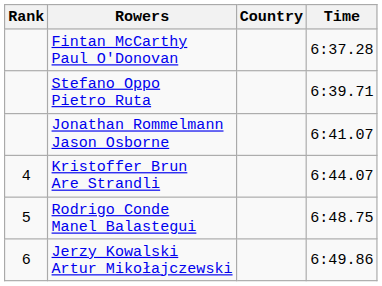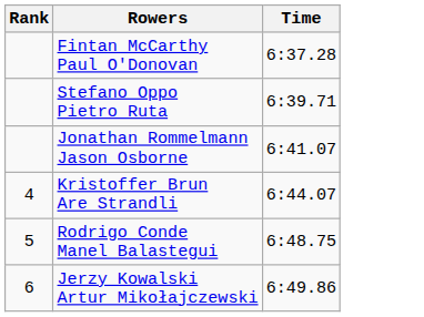- column: Country
